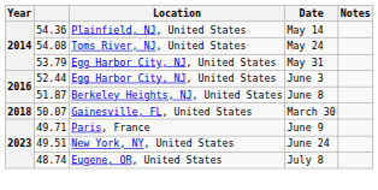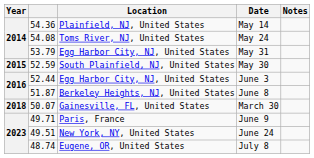+ row: 2015 | 52.59 | South Plainfield, NJ, United States | May 30
